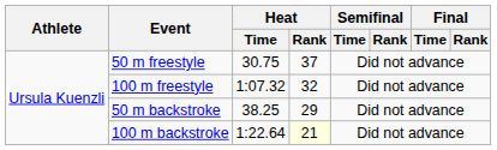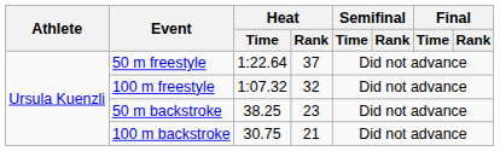50 m freestyle | Heat / Time: 30.75 -> 1:22.64
50 m backstroke | Heat / Rank: 29 -> 23
100 m backstroke | Heat / Time: 1:22.64 -> 30.75
100 m backstroke | Heat / Rank: lightyellow background -> no background
